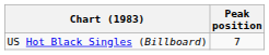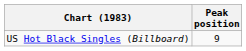US Hot Black Singles (Billboard) | Peak position: 7 -> 9
